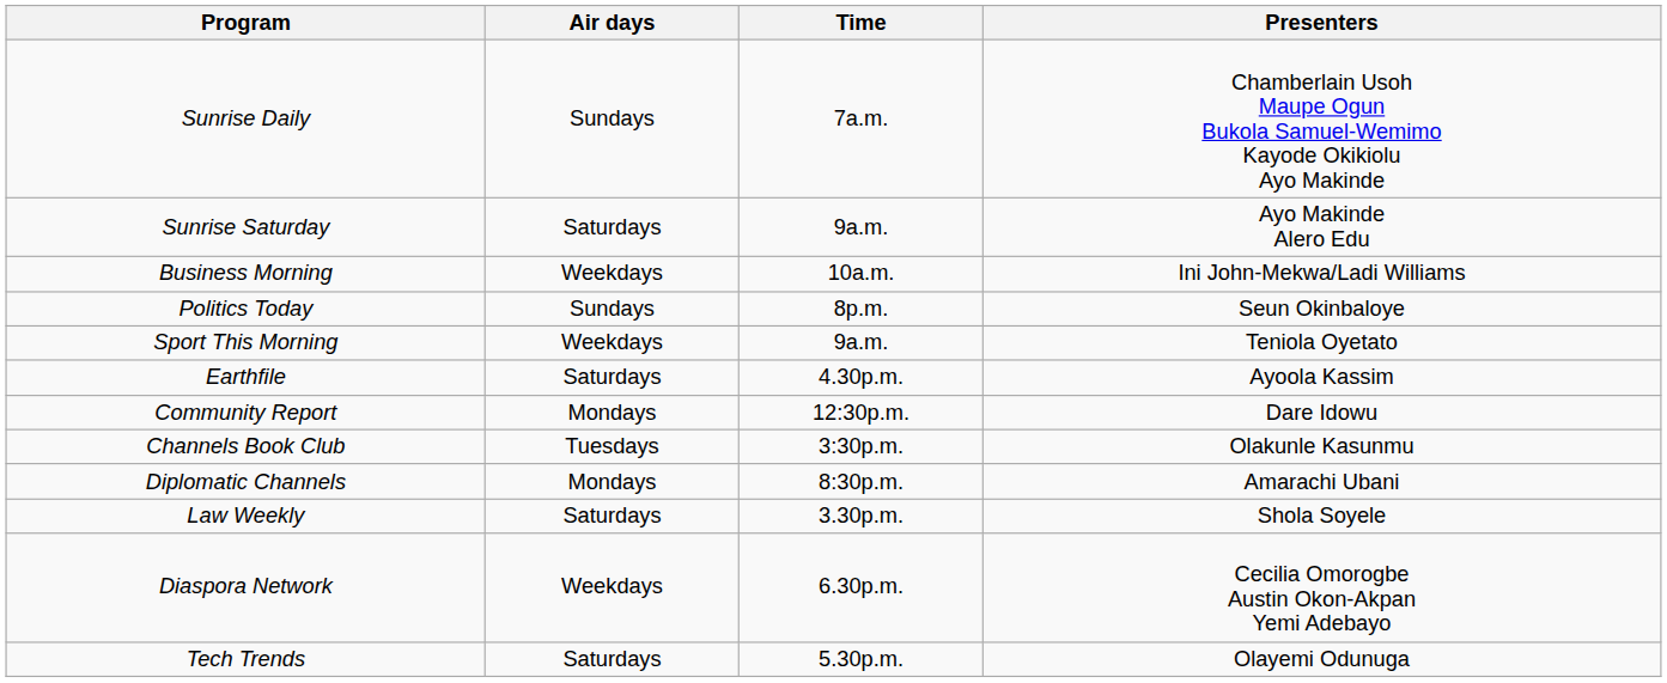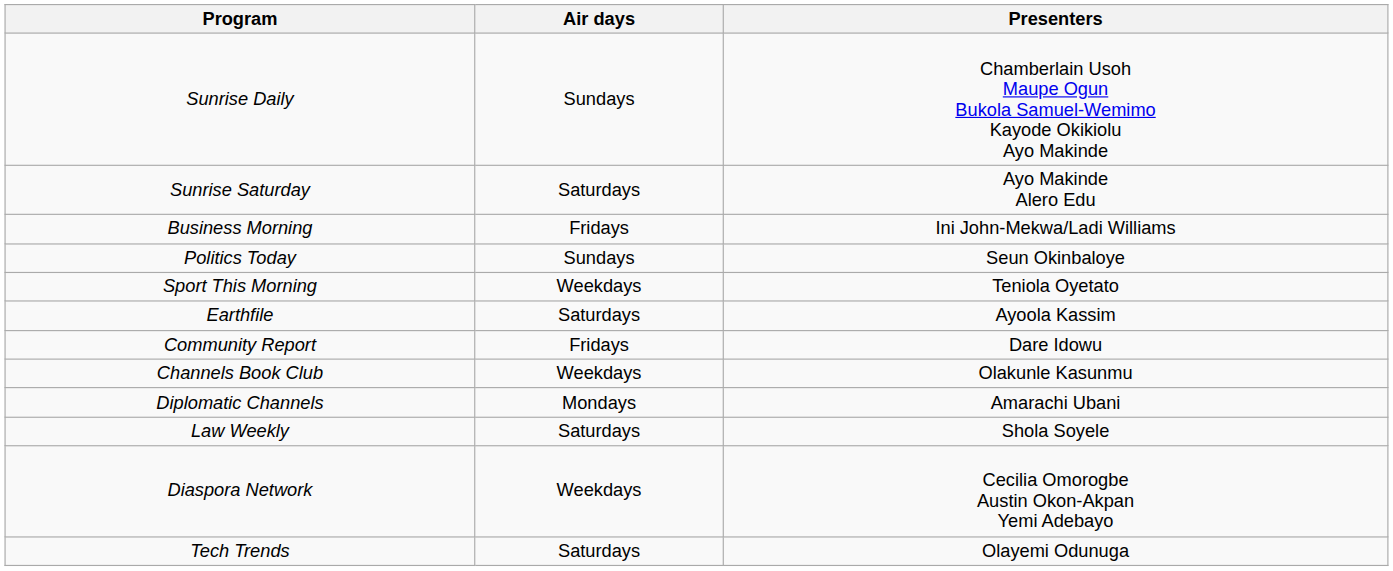- column: Time | 7a.m. | 9a.m. | 10a.m. | 8p.m. | 9a.m. | 4.30p.m. | 12:30p.m. | 3:30p.m. | 8:30p.m. | 3.30p.m. | 6.30p.m. | 5.30p.m.
Business Morning | Air days: Weekdays -> Fridays
Community Report | Air days: Mondays -> Fridays
Channels Book Club | Air days: Tuesdays -> Weekdays
